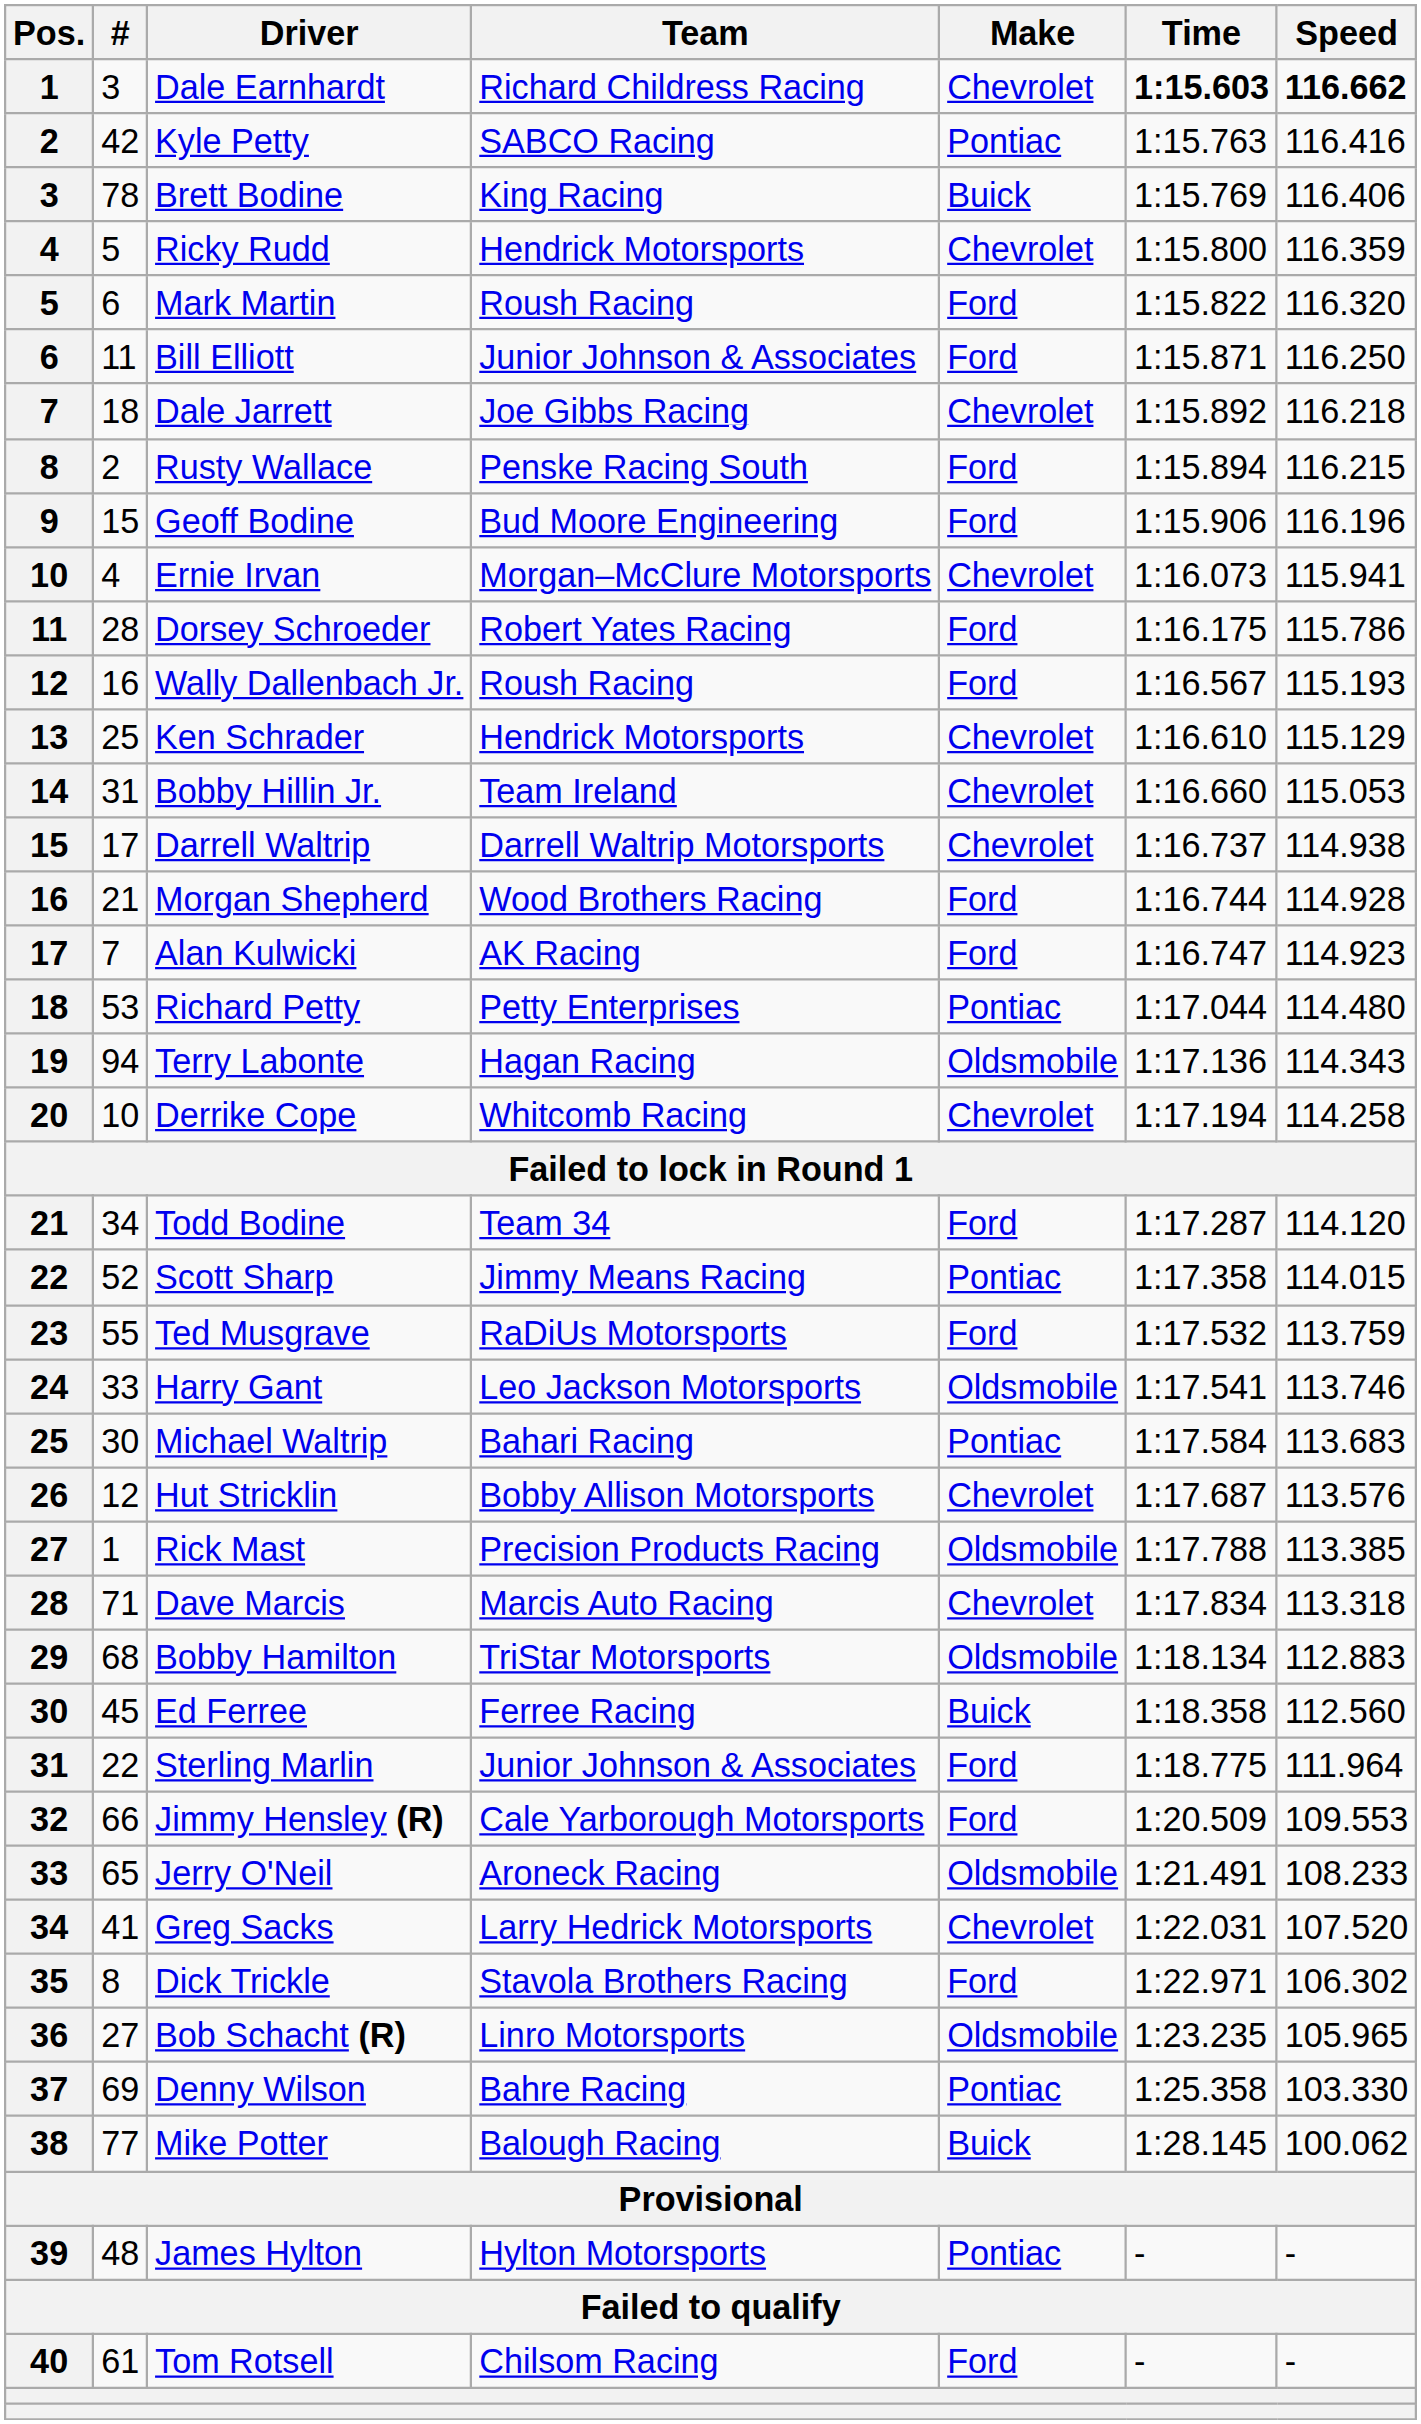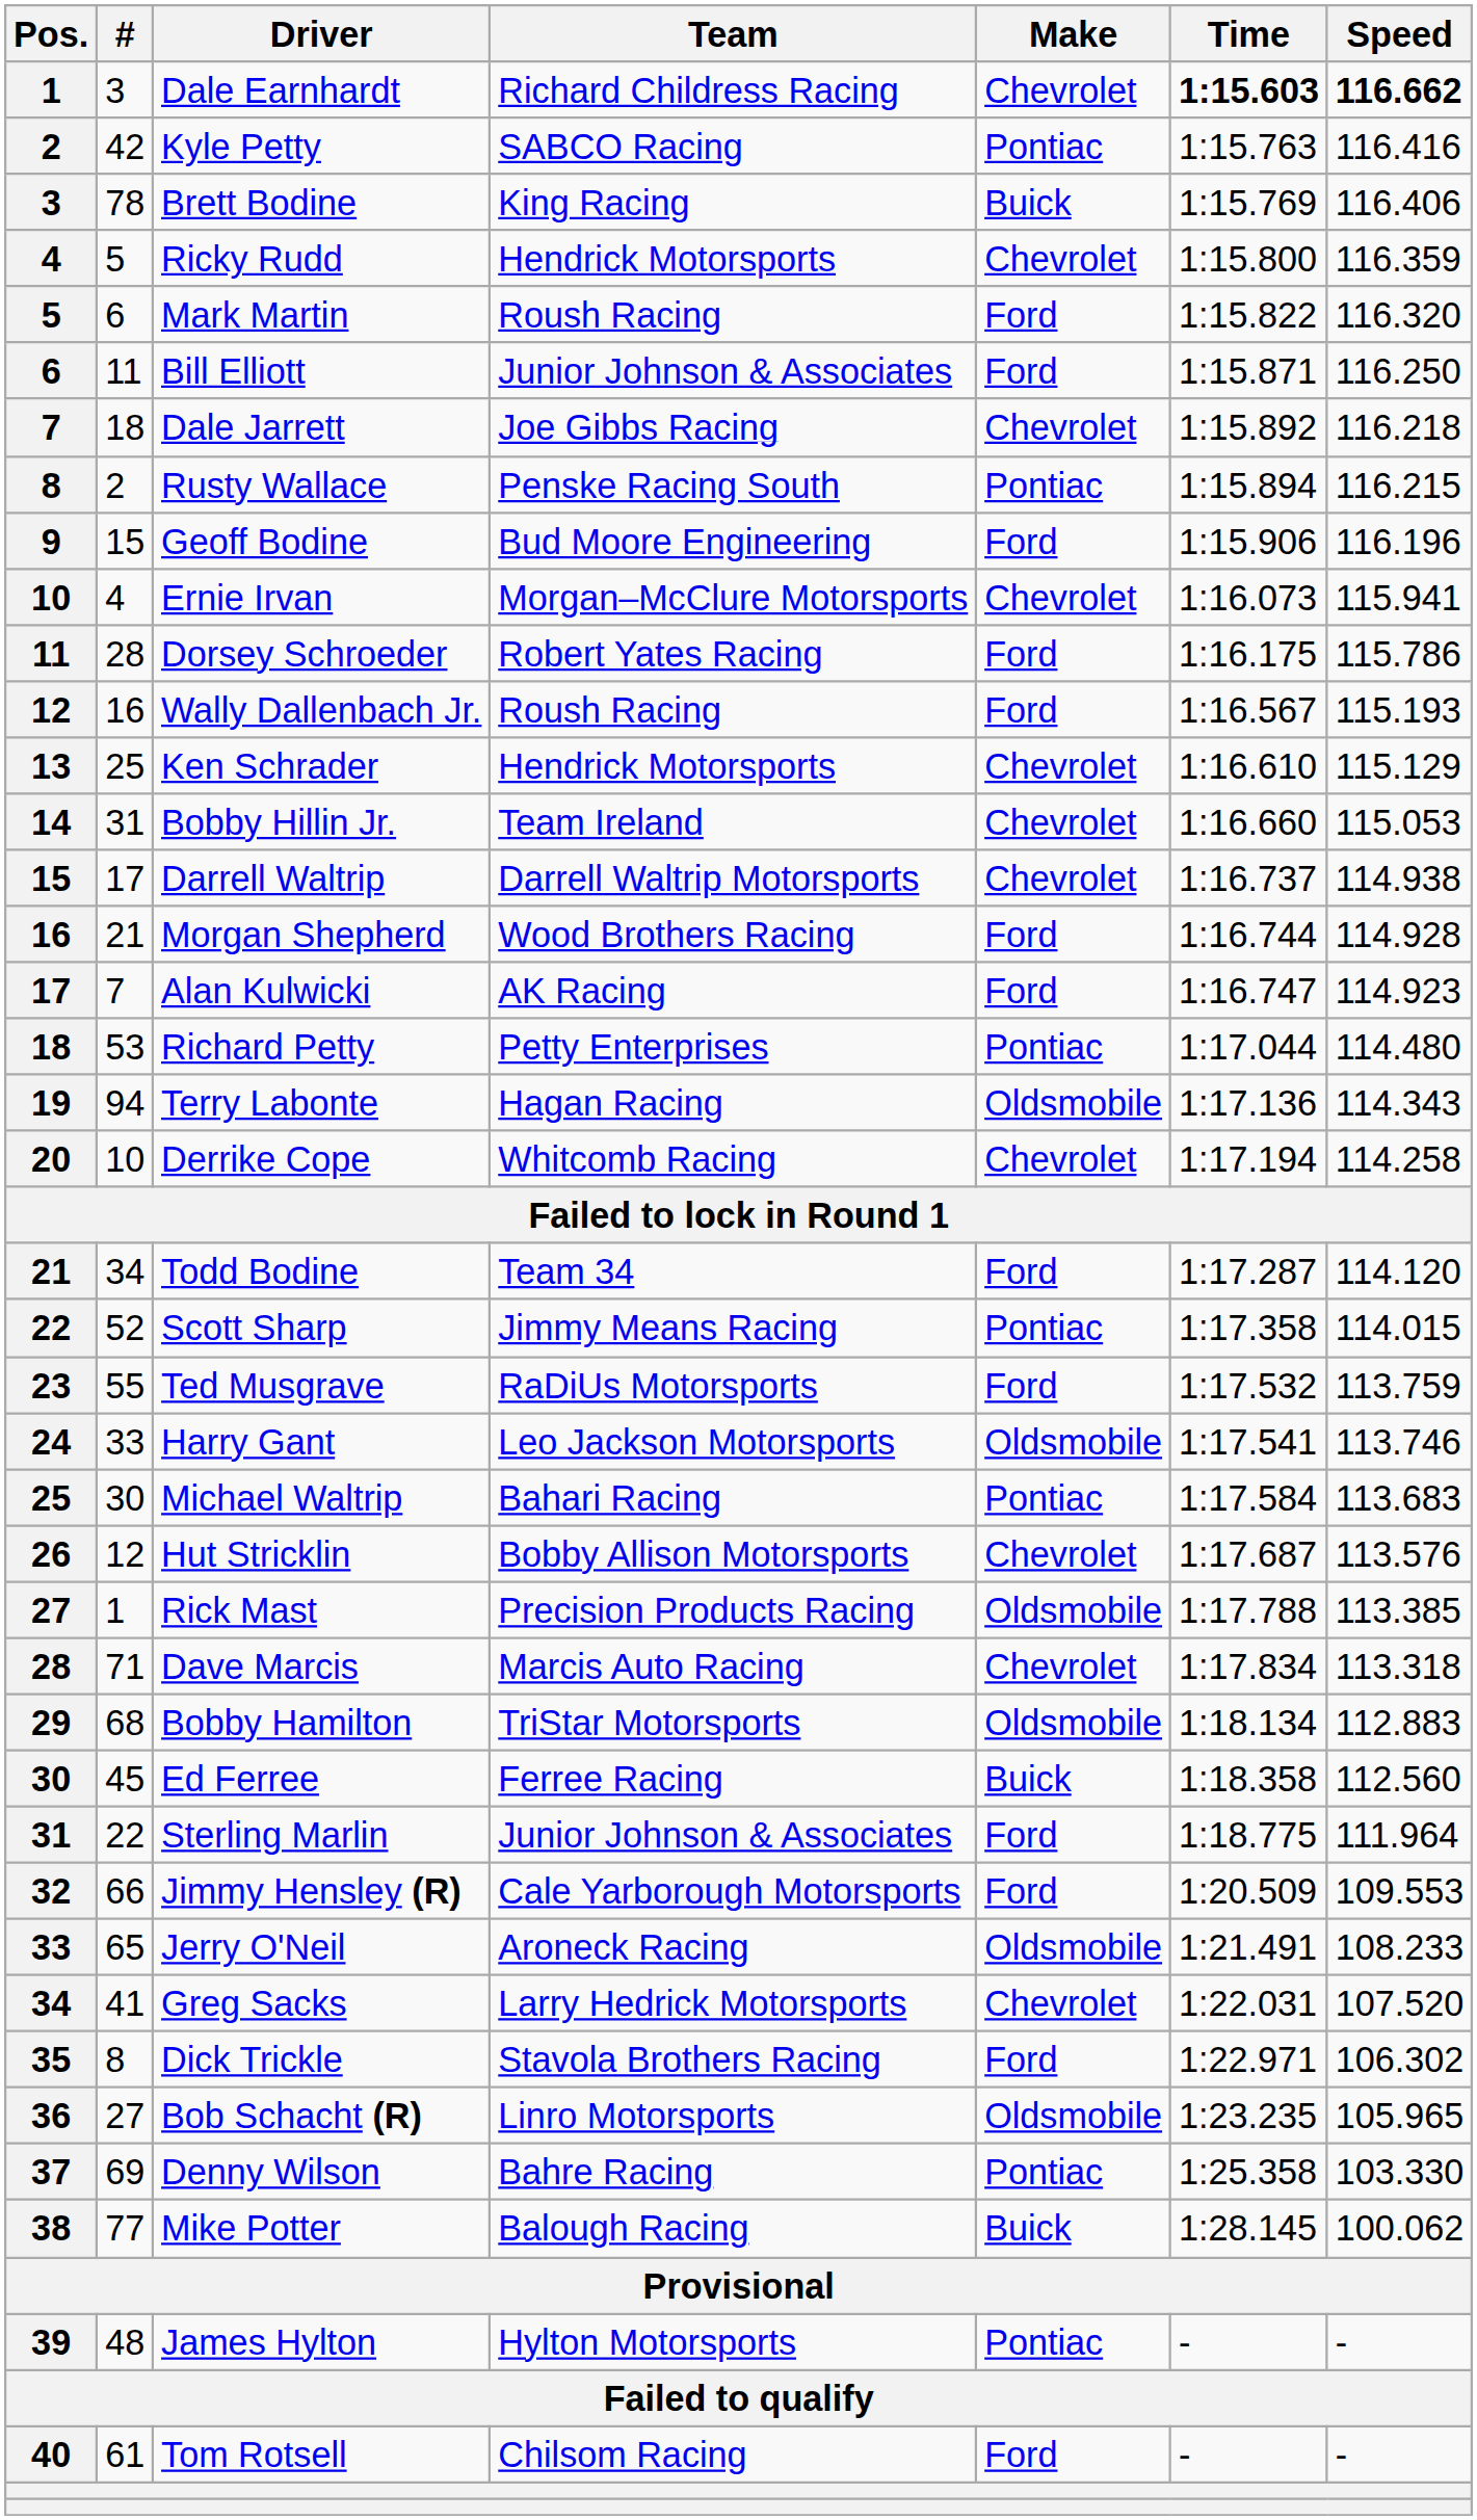Rusty Wallace | Make: Ford -> Pontiac
